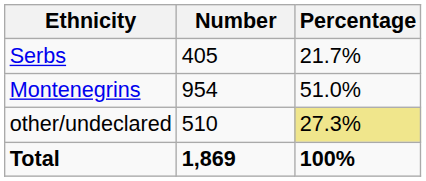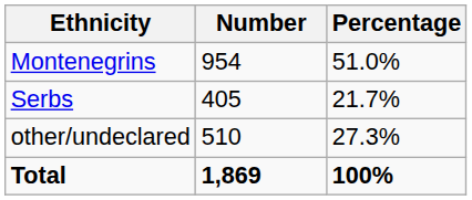rows swapped: Montenegrins <-> Serbs
other/undeclared | Percentage: khaki background -> no background
